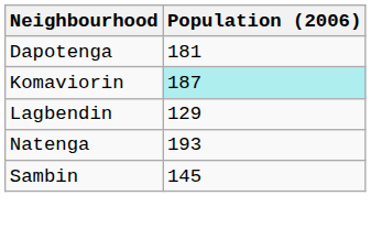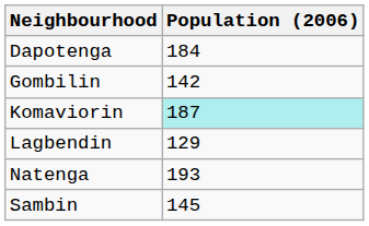Dapotenga | Population (2006): 181 -> 184
+ row: Gombilin | 142
